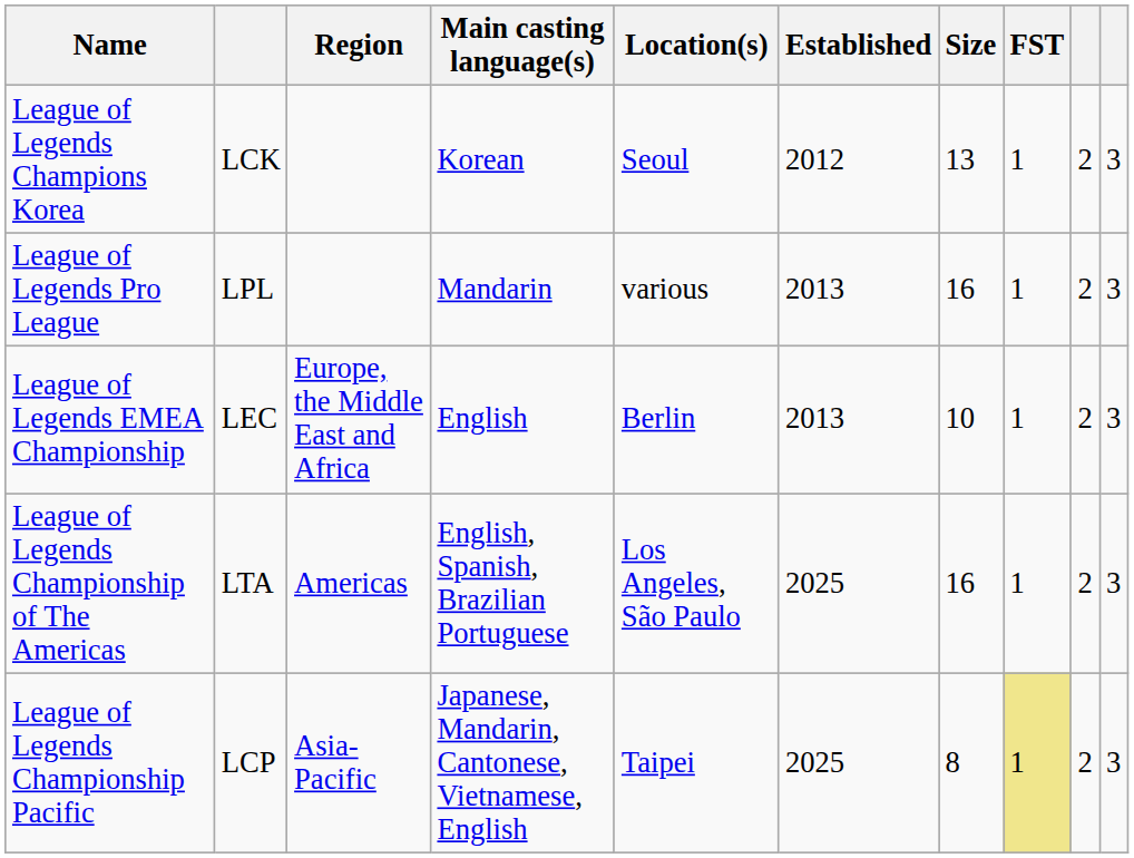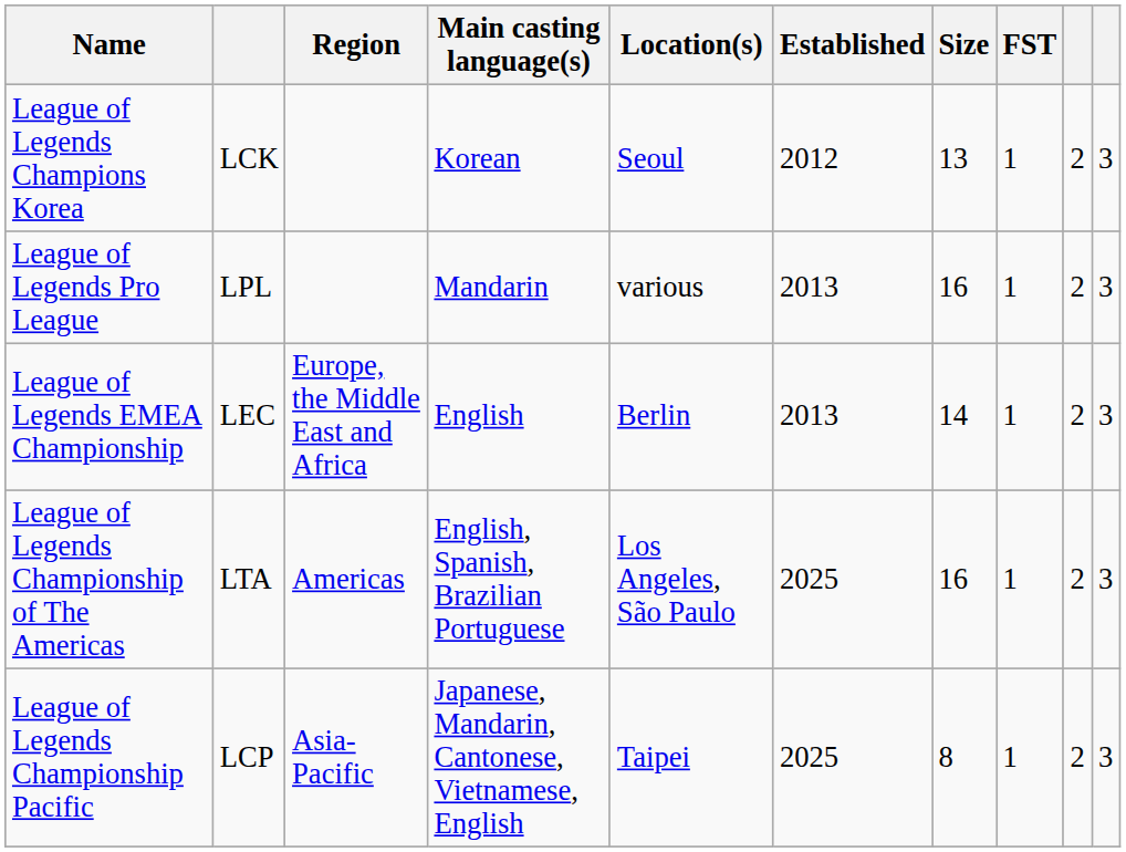League of Legends EMEA Championship | Size: 10 -> 14
League of Legends Championship Pacific | FST: khaki background -> no background
